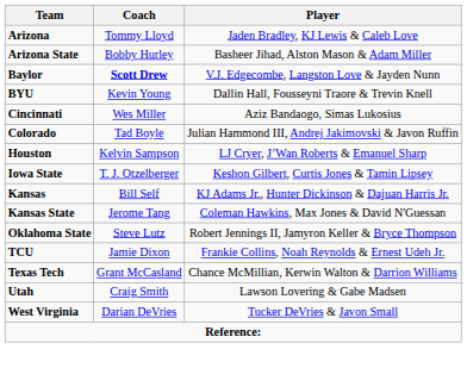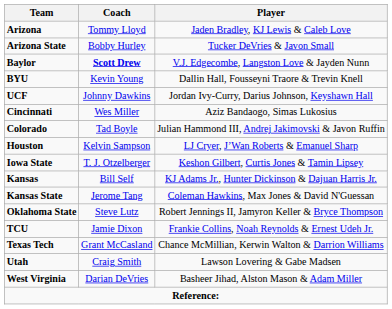Arizona State | Player: Basheer Jihad, Alston Mason & Adam Miller -> Tucker DeVries & Javon Small
+ row: UCF | Johnny Dawkins | Jordan Ivy-Curry, Darius Johnson, Keyshawn Hall
West Virginia | Player: Tucker DeVries & Javon Small -> Basheer Jihad, Alston Mason & Adam Miller
